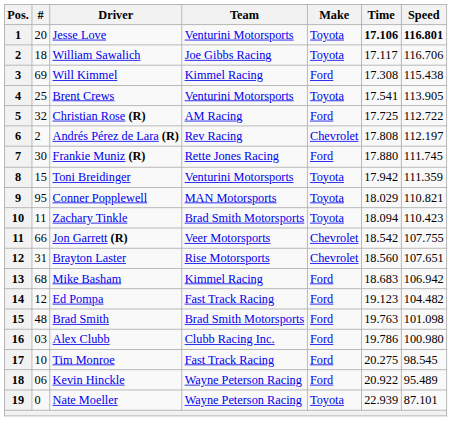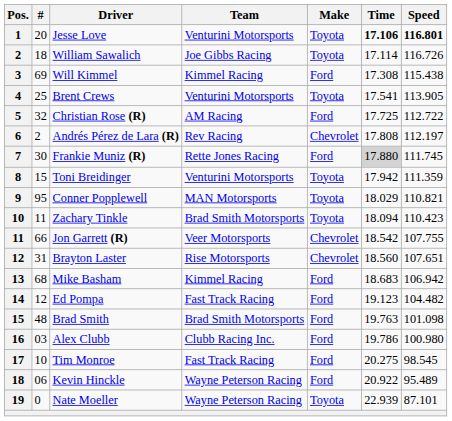William Sawalich | Time: 17.117 -> 17.114
William Sawalich | Speed: 116.706 -> 116.726
Frankie Muniz (R) | Time: no background -> lightgrey background
